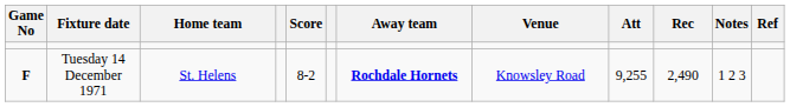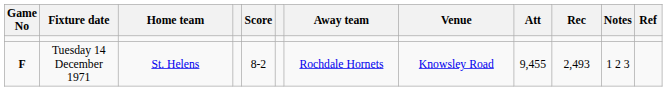Tuesday 14 December 1971 | Away team: bold -> normal
Tuesday 14 December 1971 | Att: 9,255 -> 9,455
Tuesday 14 December 1971 | Rec: 2,490 -> 2,493
